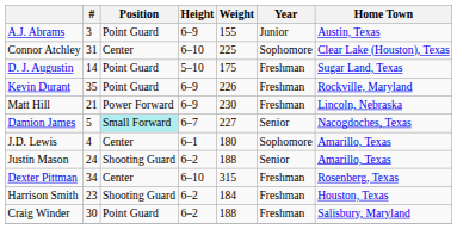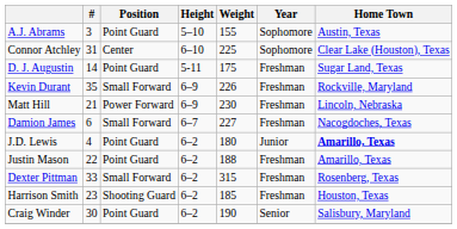A.J. Abrams | Height: 6–9 -> 5–10
A.J. Abrams | Year: Junior -> Sophomore
D. J. Augustin | Height: 5–10 -> 5-11
Kevin Durant | Position: Point Guard -> Small Forward
Damion James | #: 5 -> 6
Damion James | Position: paleturquoise background -> no background
Damion James | Year: Senior -> Freshman
J.D. Lewis | Position: Center -> Point Guard
J.D. Lewis | Height: 6–1 -> 6–2
J.D. Lewis | Year: Sophomore -> Junior
J.D. Lewis | Home Town: normal -> bold
Justin Mason | #: 24 -> 22
Justin Mason | Position: Shooting Guard -> Point Guard
Justin Mason | Year: Senior -> Freshman
Dexter Pittman | #: 34 -> 33
Dexter Pittman | Position: Center -> Small Forward
Dexter Pittman | Height: 6–10 -> 6–2
Harrison Smith | Weight: 184 -> 185
Craig Winder | Weight: 188 -> 190
Craig Winder | Year: Freshman -> Senior
